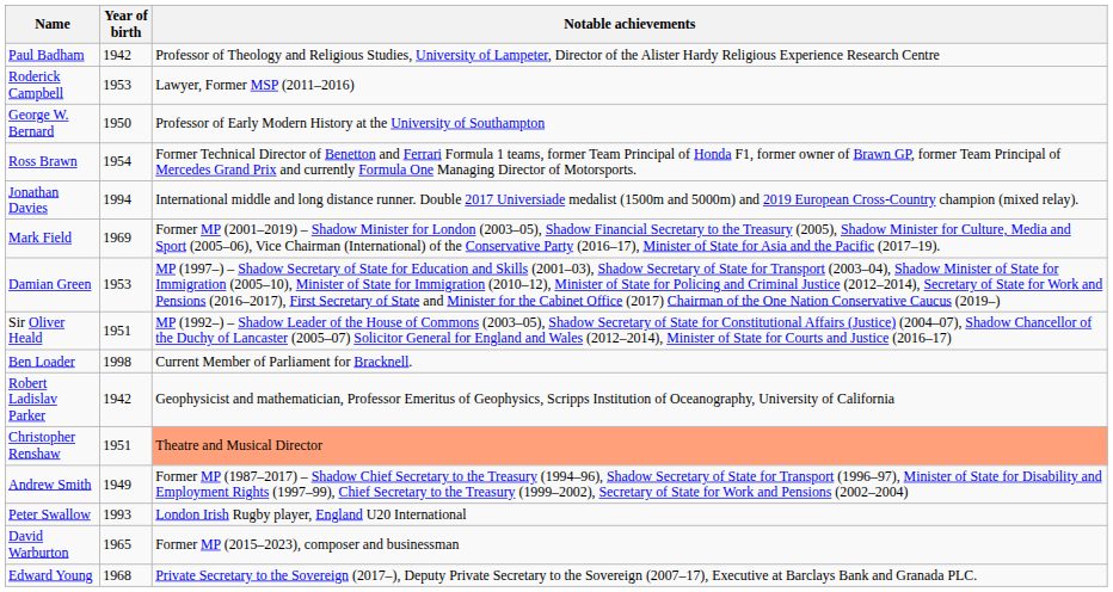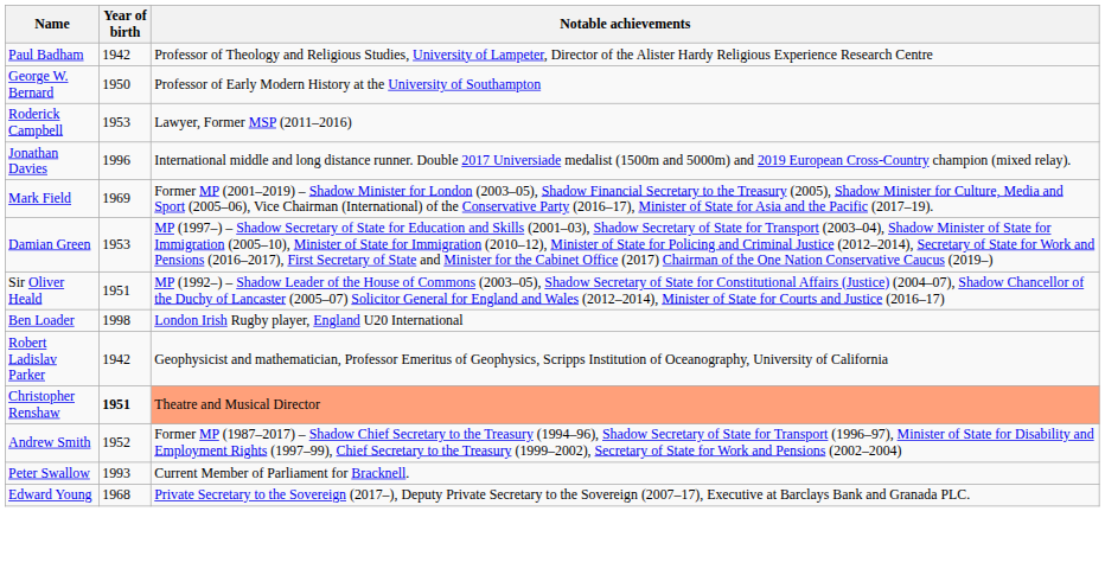rows swapped: George W. Bernard <-> Roderick Campbell
- row: Ross Brawn | 1954 | Former Technical Director of Benetton and Ferrari Formula 1 teams, former Team Principal of Honda F1, former owner of Brawn GP, former Team Principal of Mercedes Grand Prix and currently Formula One Managing Director of Motorsports.
Jonathan Davies | Year of birth: 1994 -> 1996
Ben Loader | Notable achievements: Current Member of Parliament for Bracknell. -> London Irish Rugby player, England U20 International
Christopher Renshaw | Year of birth: normal -> bold
Andrew Smith | Year of birth: 1949 -> 1952
Peter Swallow | Notable achievements: London Irish Rugby player, England U20 International -> Current Member of Parliament for Bracknell.
- row: David Warburton | 1965 | Former MP (2015–2023), composer and businessman
